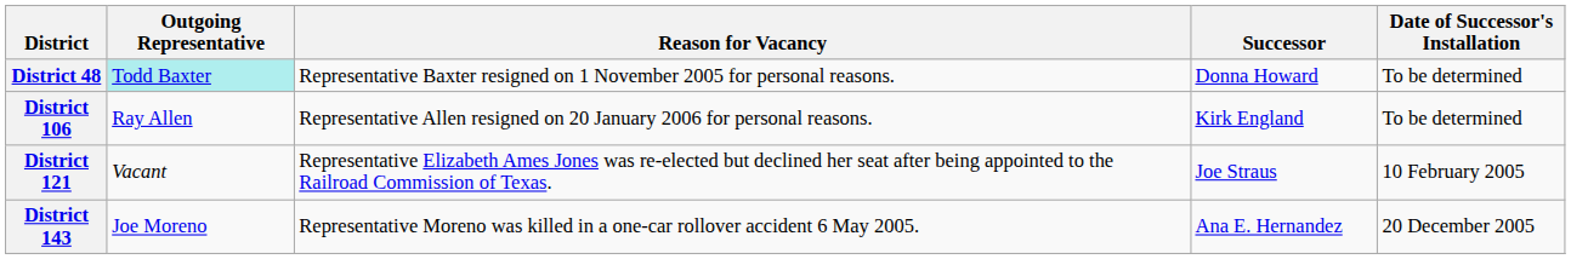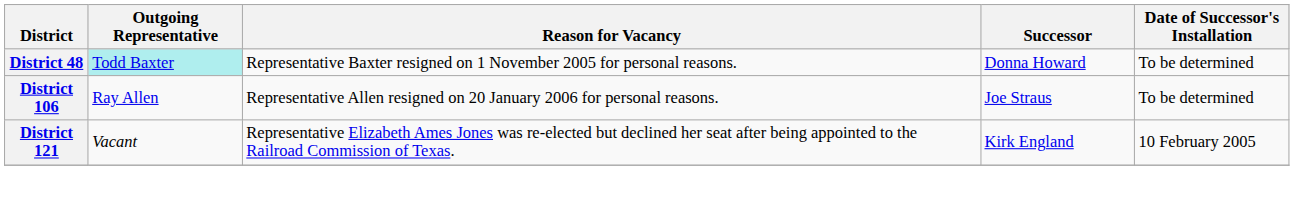District 106 | Successor: Kirk England -> Joe Straus
District 121 | Successor: Joe Straus -> Kirk England
- row: District 143 | Joe Moreno | Representative Moreno was killed in a one-car rollover accident 6 May 2005. | Ana E. Hernandez | 20 December 2005
